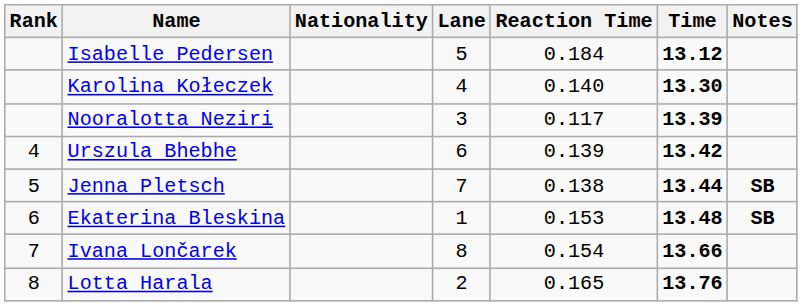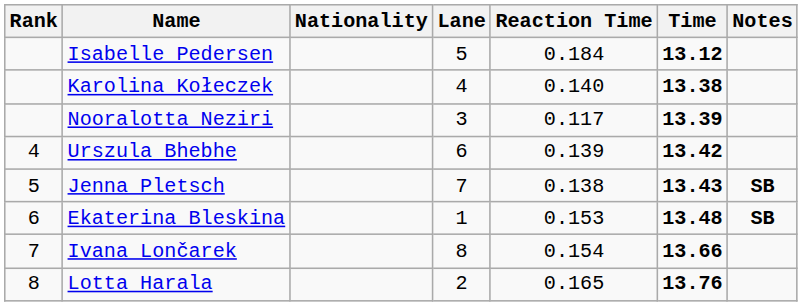Karolina Kołeczek | Time: 13.30 -> 13.38
Jenna Pletsch | Time: 13.44 -> 13.43
